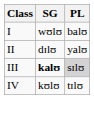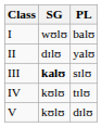III | PL: lightgrey background -> no background
+ row: V | kʊlʊ | dɪlʊ
